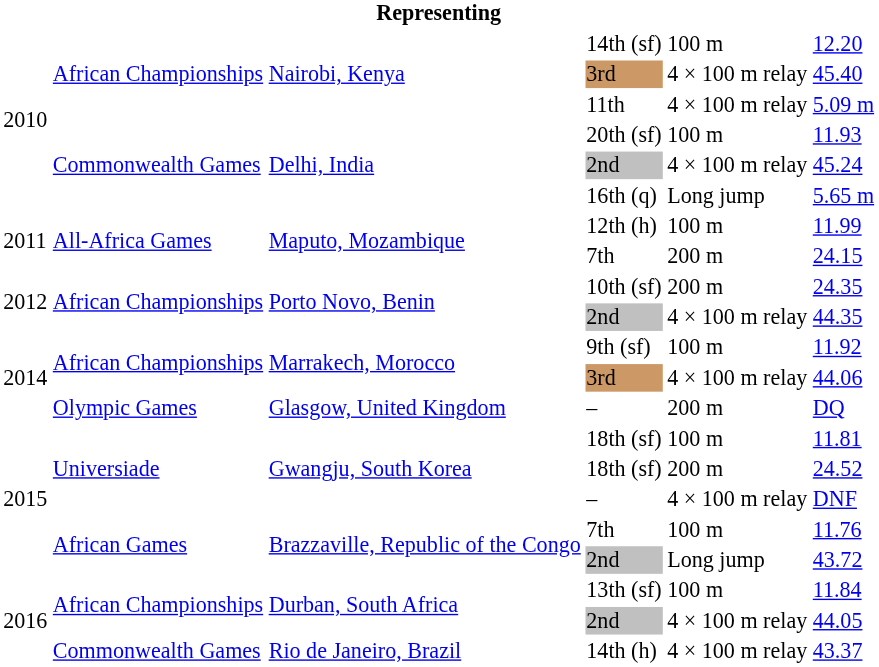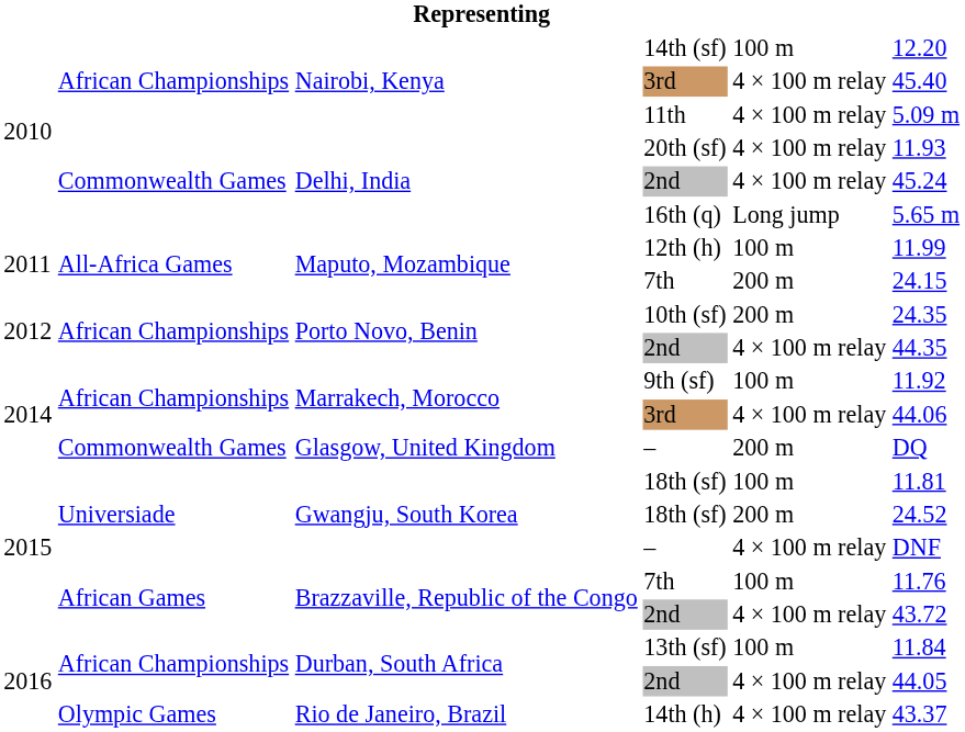20th (sf) | column 5: 100 m -> 4 × 100 m relay
Glasgow, United Kingdom / – | column 2: Olympic Games -> Commonwealth Games
Brazzaville, Republic of the Congo / 2nd | column 5: Long jump -> 4 × 100 m relay
14th (h) | column 2: Commonwealth Games -> Olympic Games
